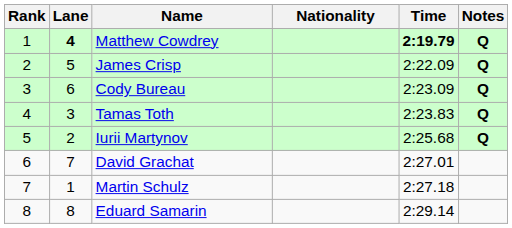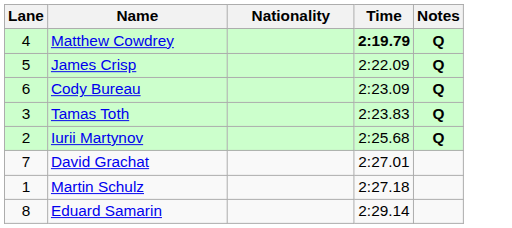- column: Rank | 1 | 2 | 3 | 4 | 5 | 6 | 7 | 8
Matthew Cowdrey | Lane: bold -> normal
